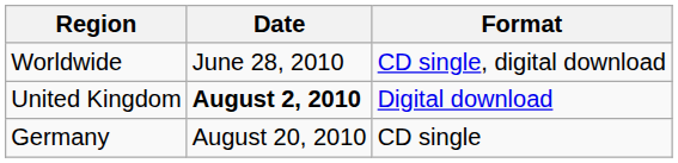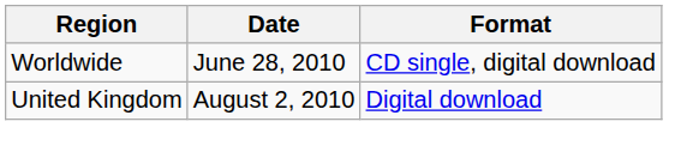United Kingdom | Date: bold -> normal
- row: Germany | August 20, 2010 | CD single
